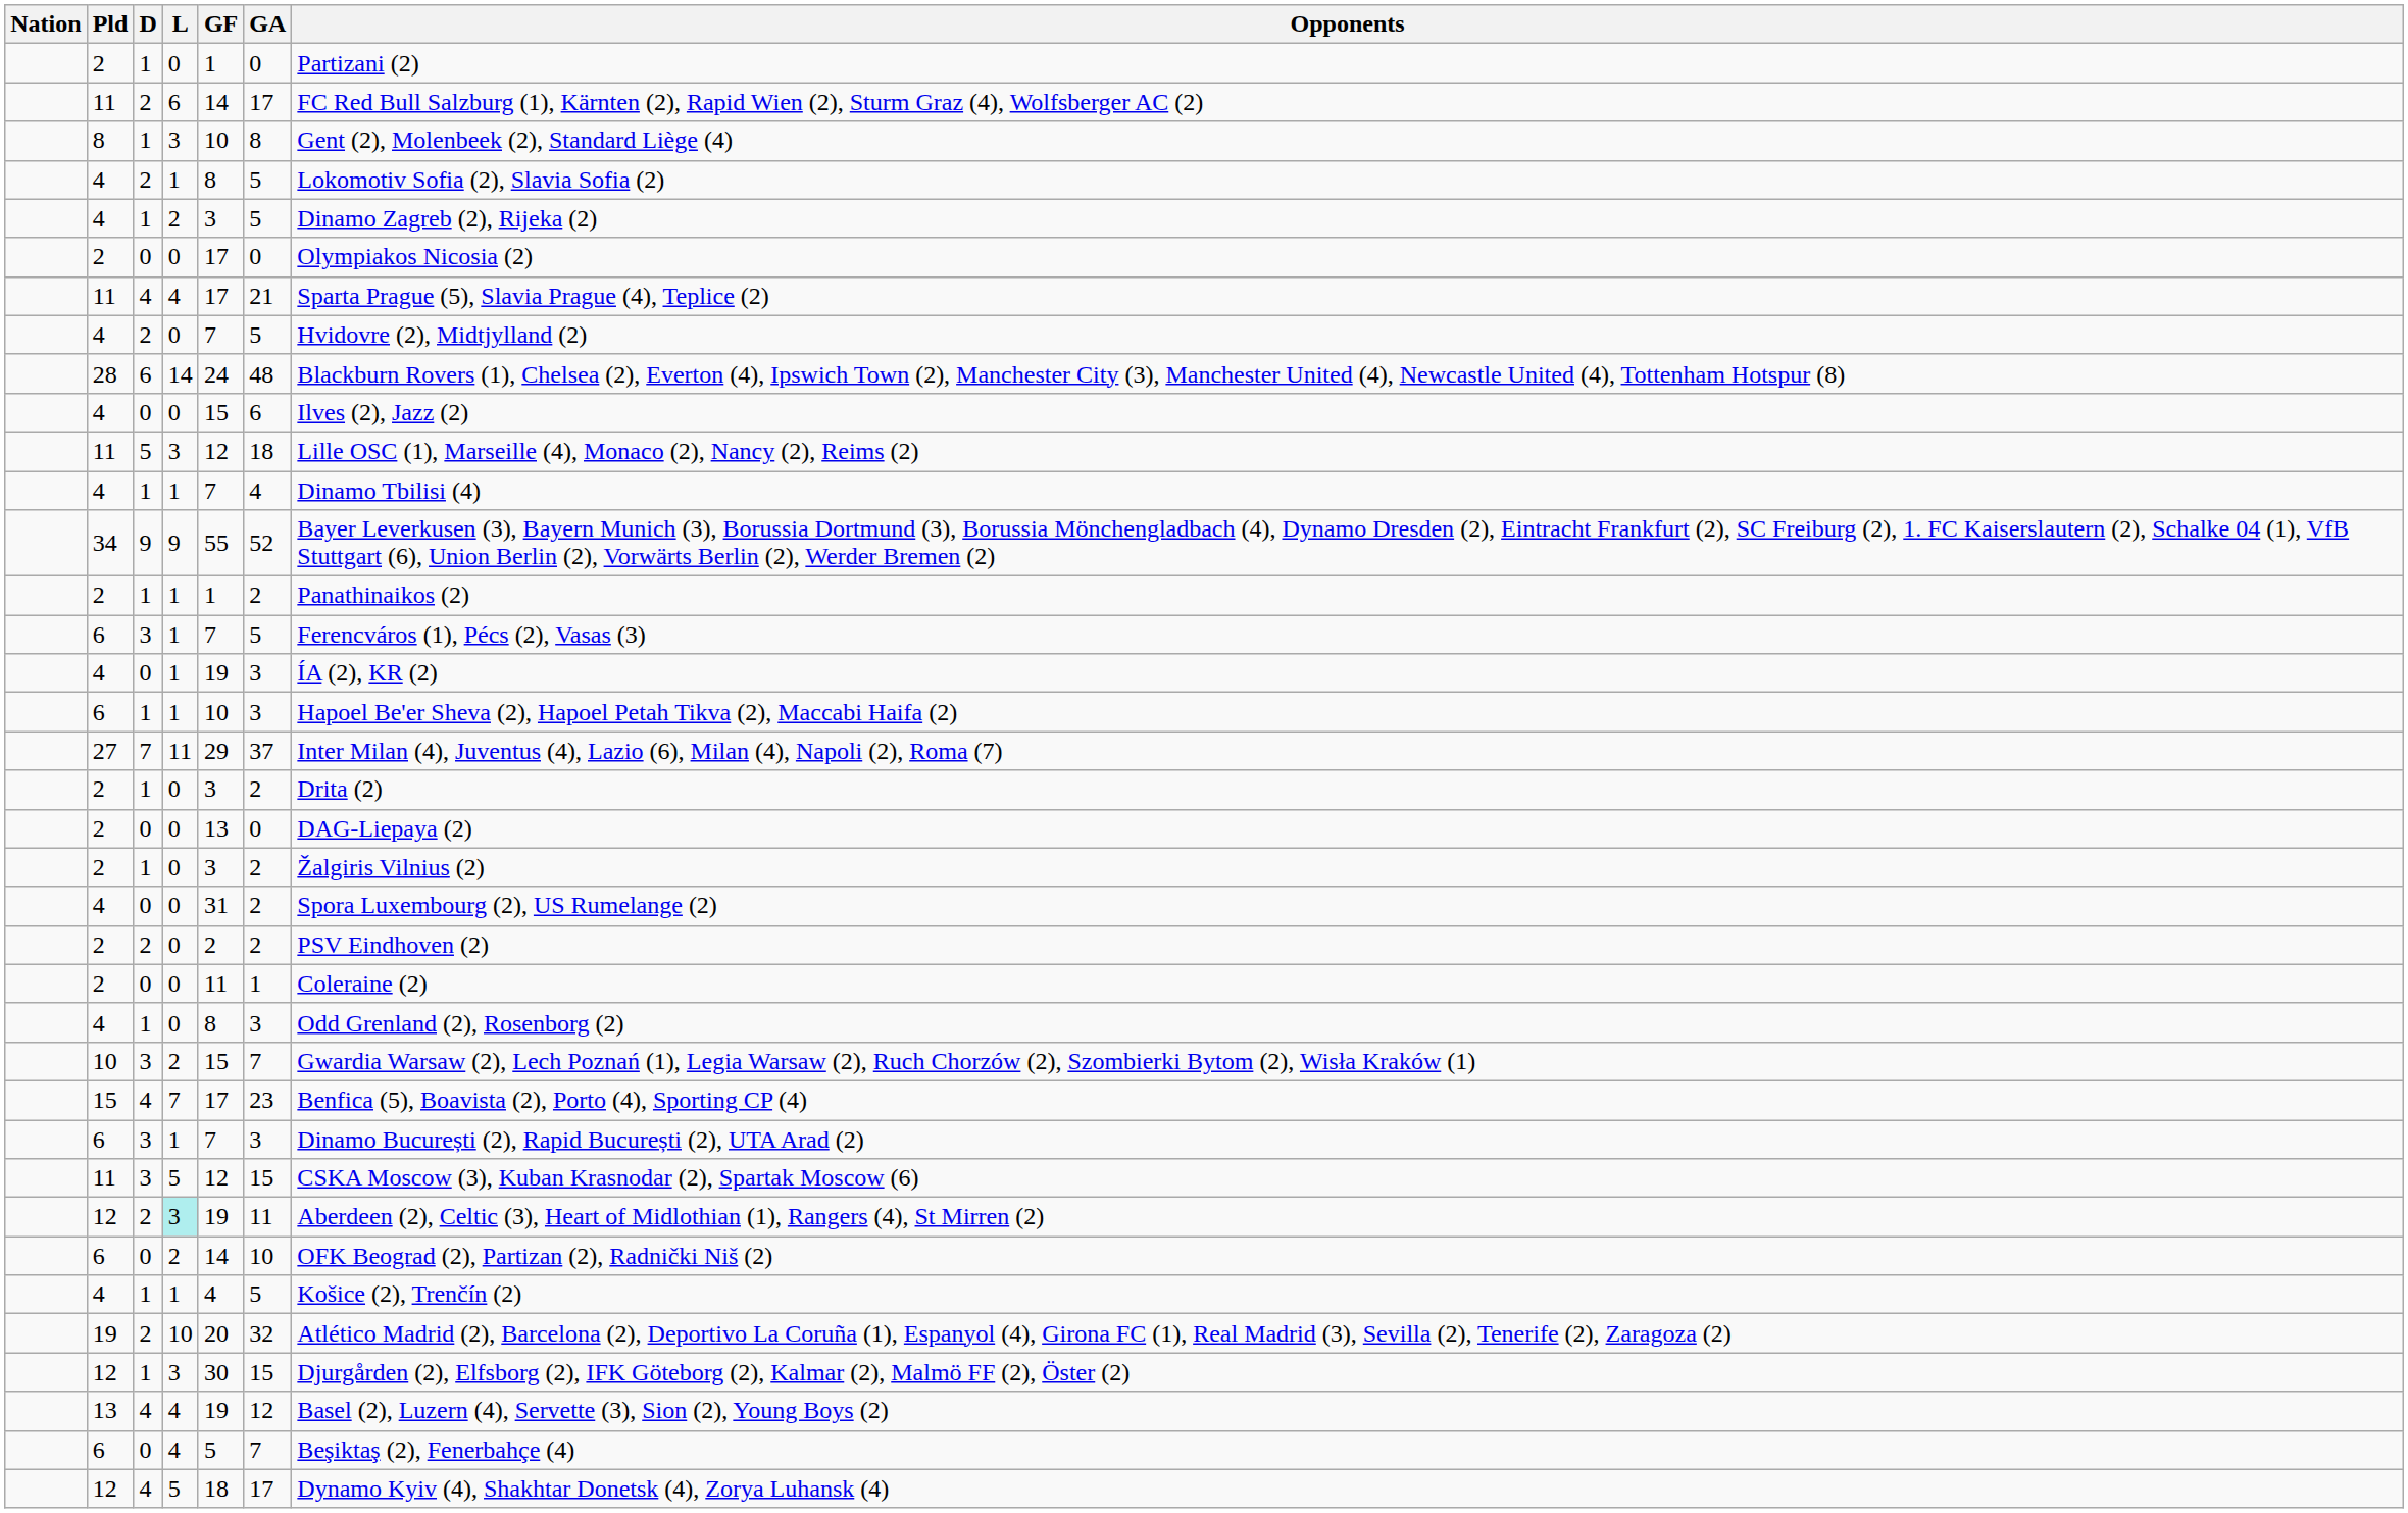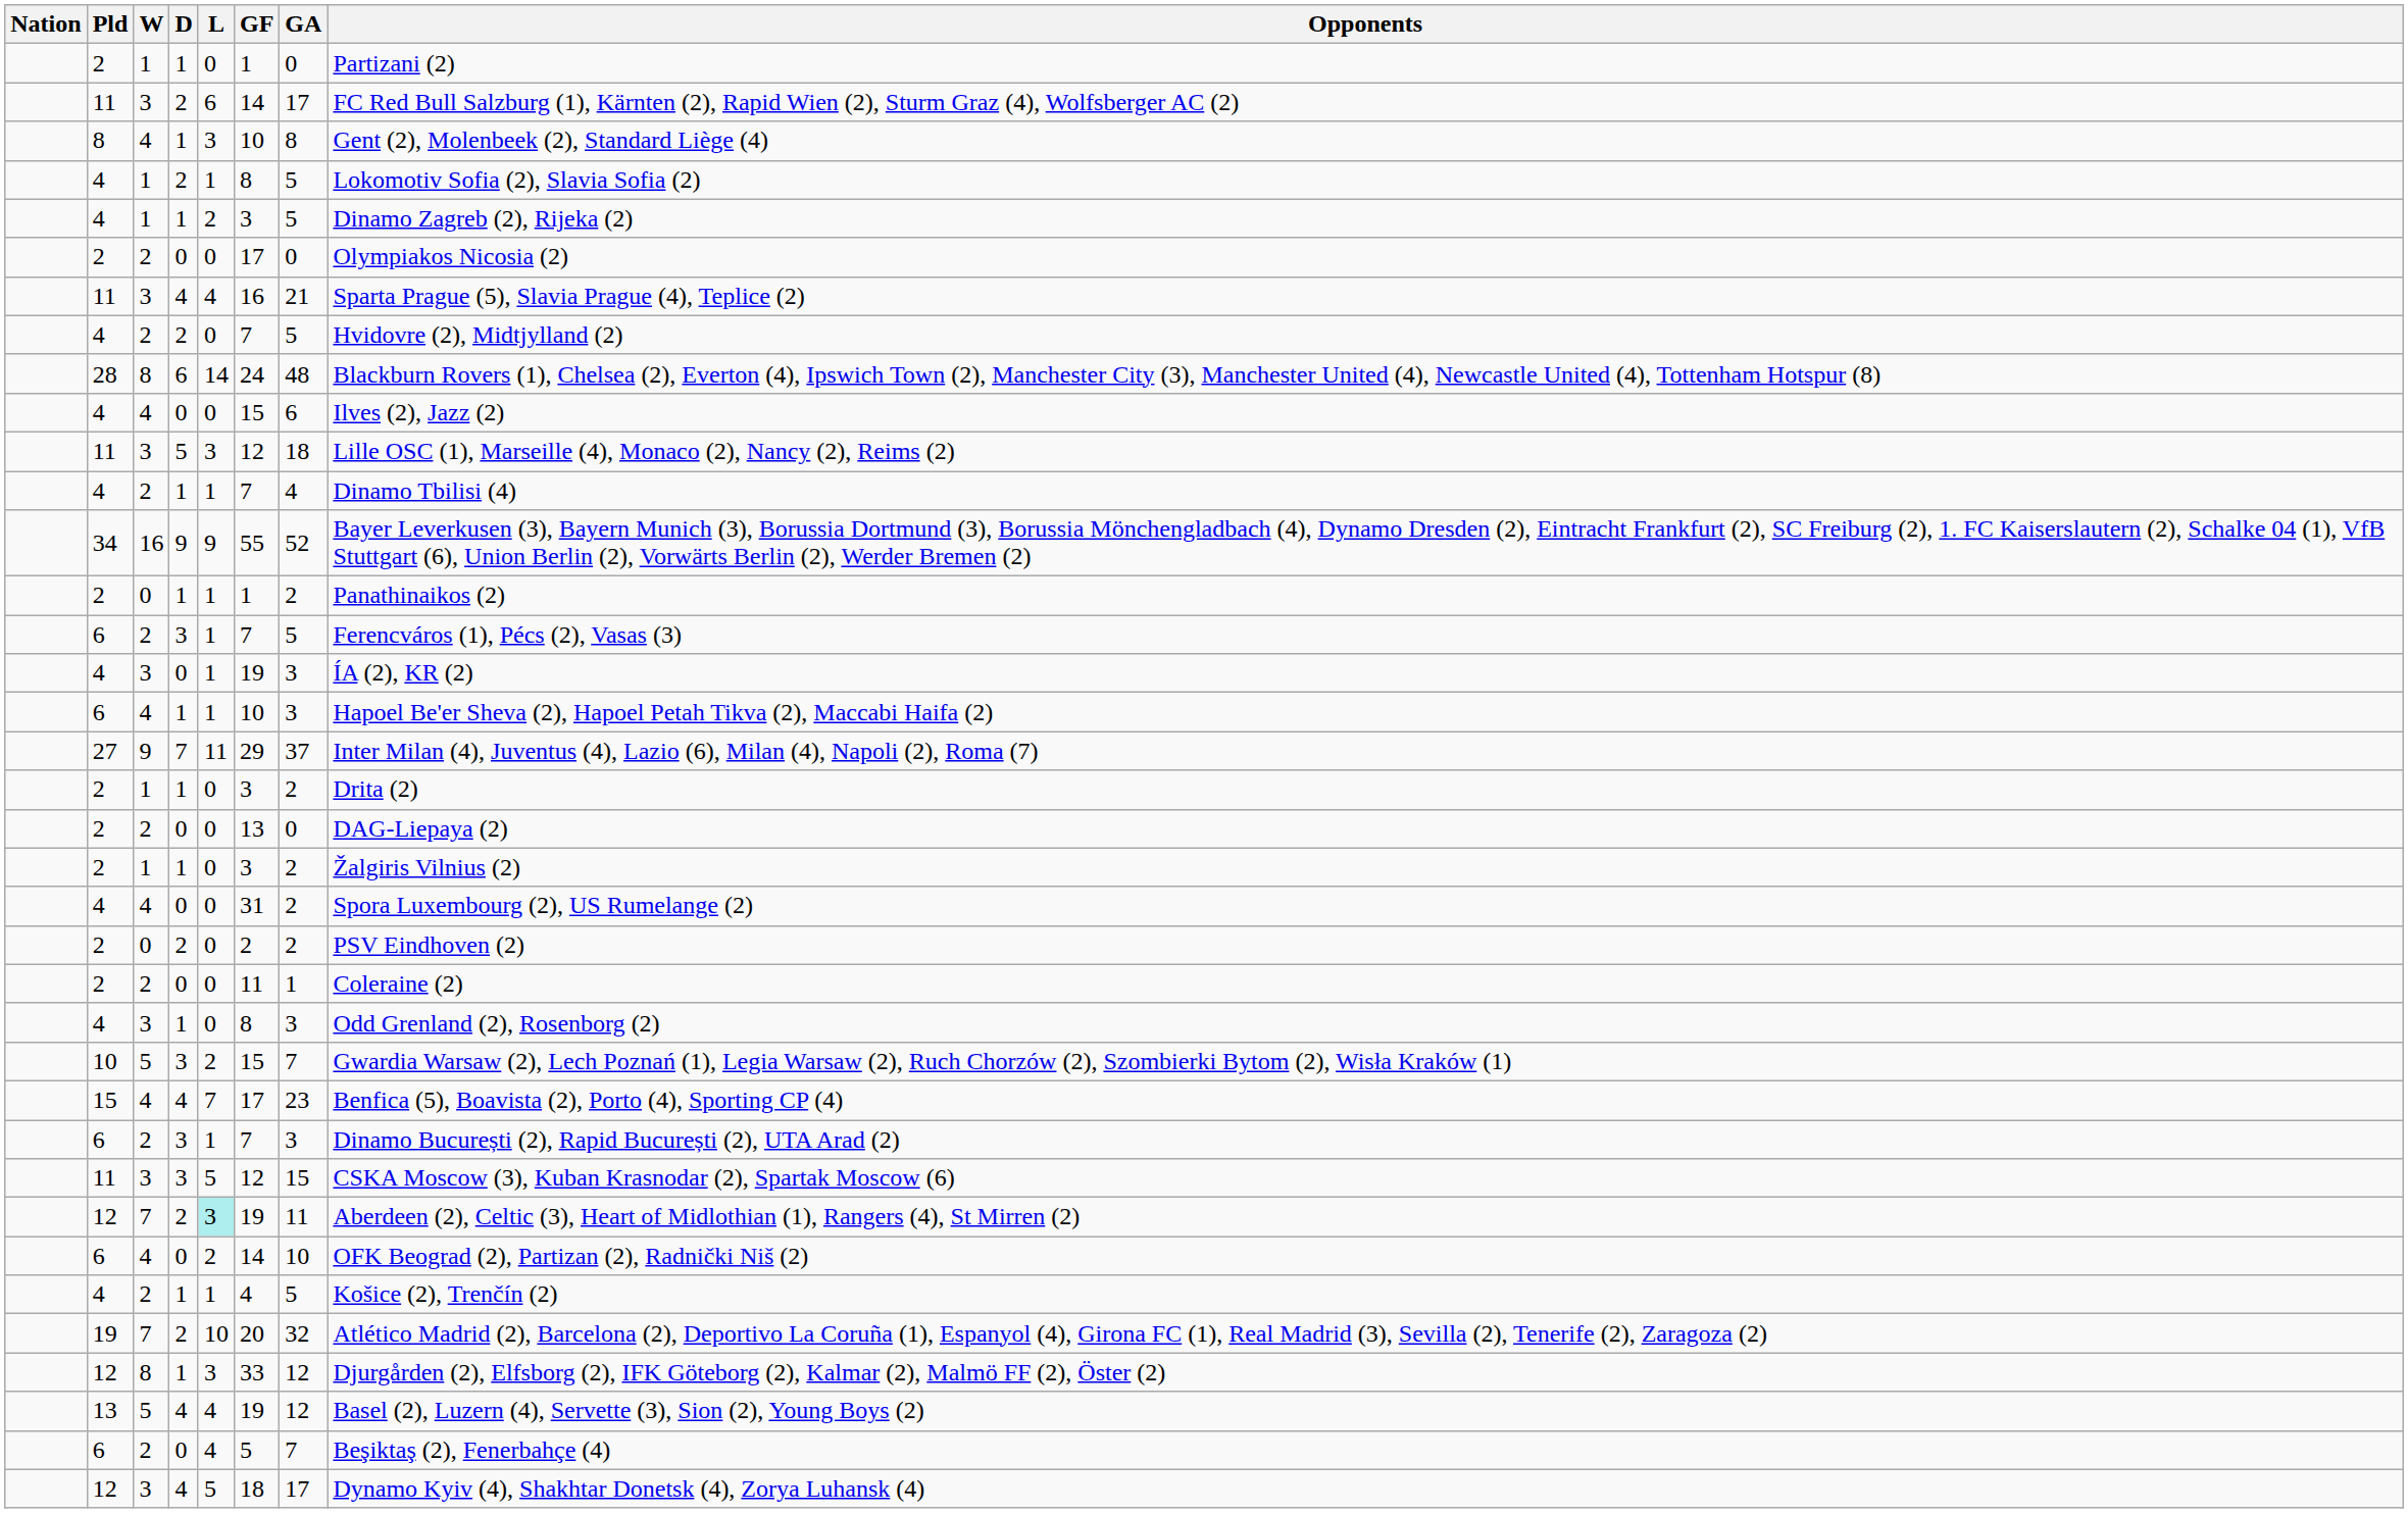+ column: W | 1 | 3 | 4 | 1 | 1 | 2 | 3 | 2 | 8 | 4 | 3 | 2 | 16 | 0 | 2 | 3 | 4 | 9 | 1 | 2 | 1 | 4 | 0 | 2 | 3 | 5 | 4 | 2 | 3 | 7 | 4 | 2 | 7 | 8 | 5 | 2 | 3
11 / 4 | GF: 17 -> 16
12 / 1 | GF: 30 -> 33
12 / 1 | GA: 15 -> 12
